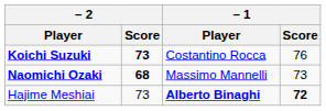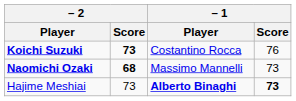Hajime Meshiai | – 1 / Score: 72 -> 73
